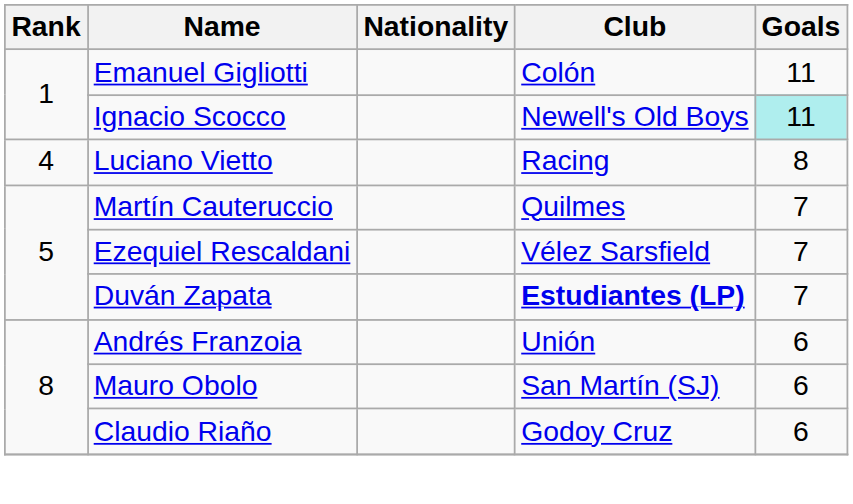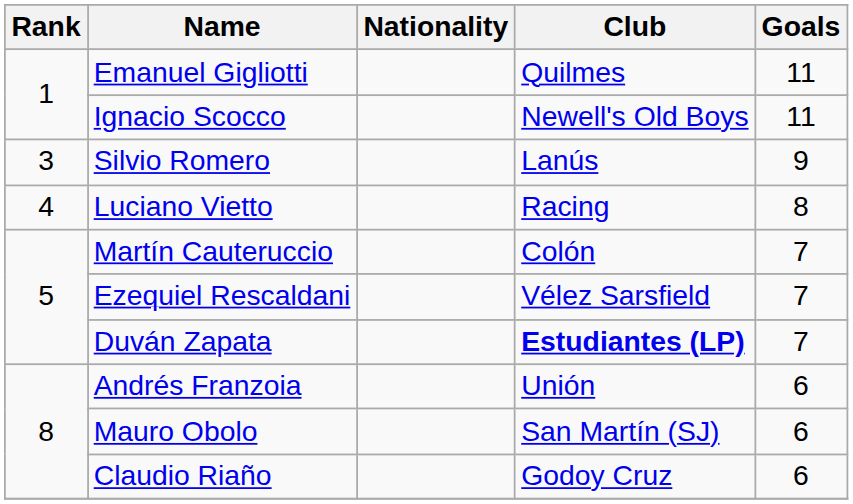Emanuel Gigliotti | Club: Colón -> Quilmes
Ignacio Scocco | Goals: paleturquoise background -> no background
+ row: 3 | Silvio Romero | Lanús | 9
Martín Cauteruccio | Club: Quilmes -> Colón
